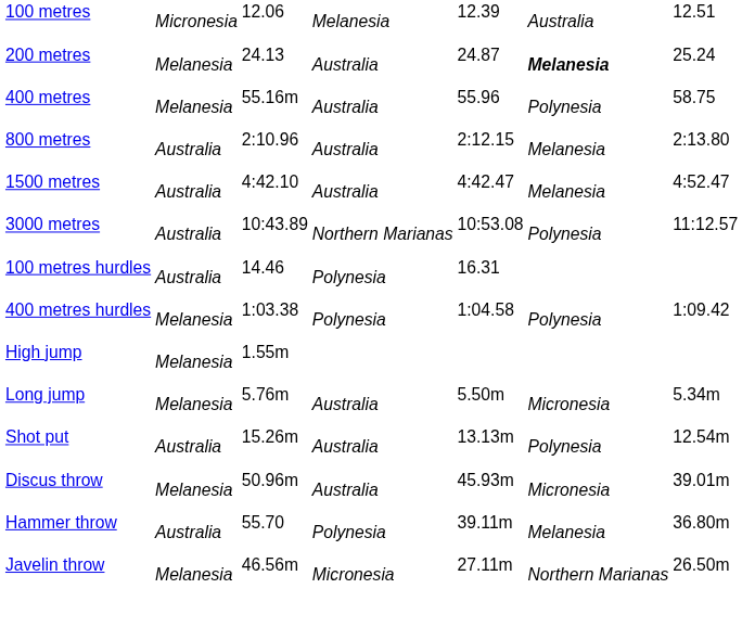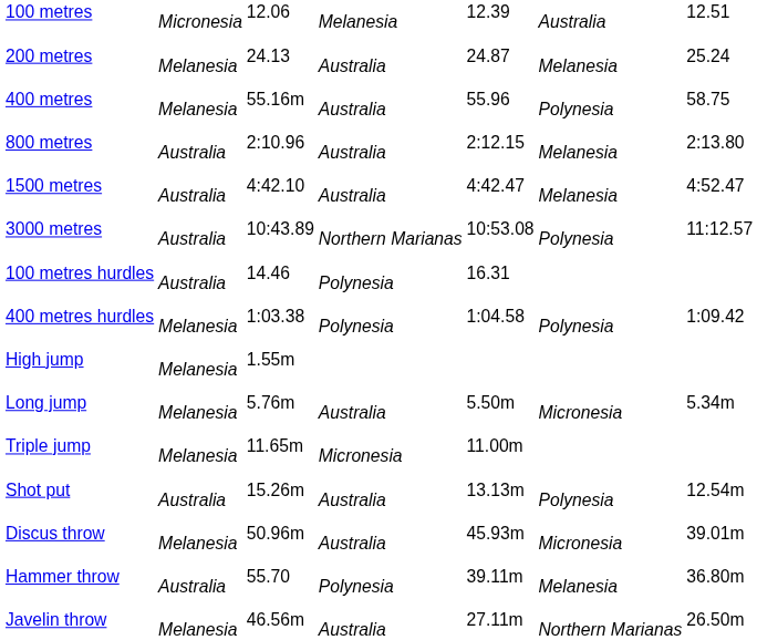200 metres | column 6: bold -> normal
+ row: Triple jump | Melanesia | 11.65m | Micronesia | 11.00m
Javelin throw | column 4: Micronesia -> Australia
